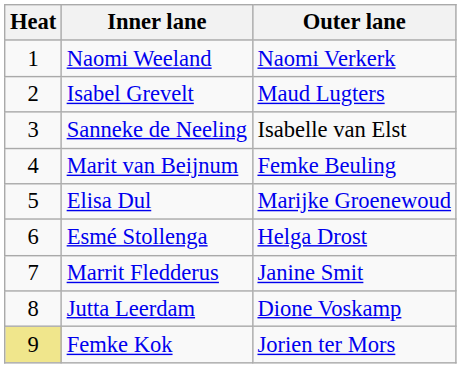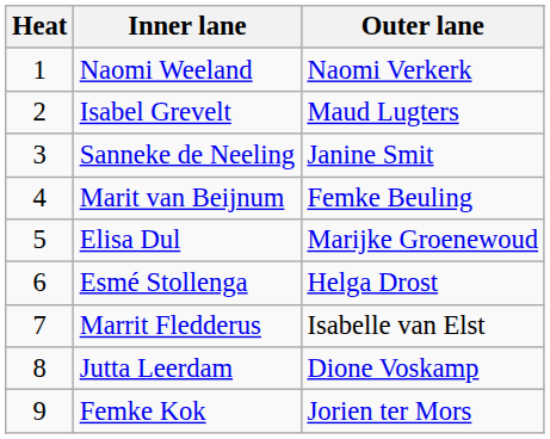Sanneke de Neeling | Outer lane: Isabelle van Elst -> Janine Smit
Marrit Fledderus | Outer lane: Janine Smit -> Isabelle van Elst
Femke Kok | Heat: khaki background -> no background
